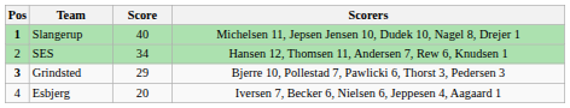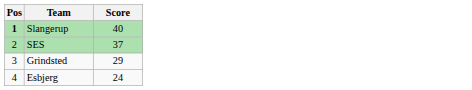- column: Scorers | Michelsen 11, Jepsen Jensen 10, Dudek 10, Nagel 8, Drejer 1 | Hansen 12, Thomsen 11, Andersen 7, Rew 6, Knudsen 1 | Bjerre 10, Pollestad 7, Pawlicki 6, Thorst 3, Pedersen 3 | Iversen 7, Becker 6, Nielsen 6, Jeppesen 4, Aagaard 1
SES | Score: 34 -> 37
Grindsted | Pos: bold -> normal
Esbjerg | Score: 20 -> 24
